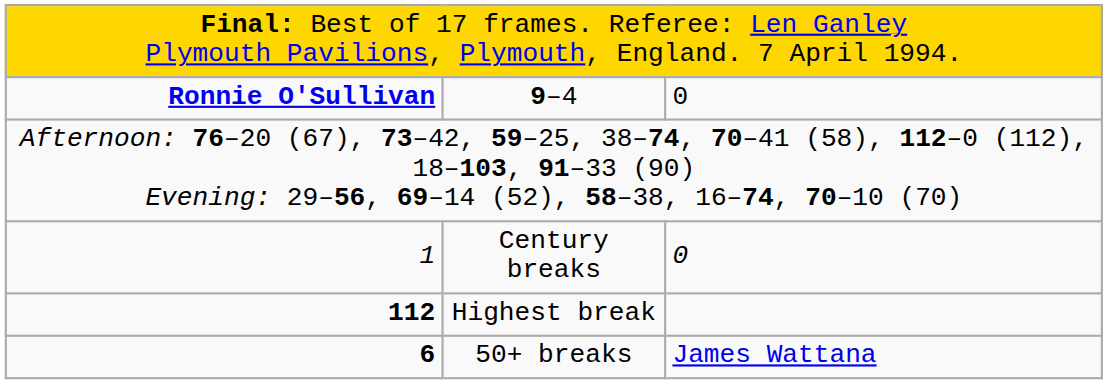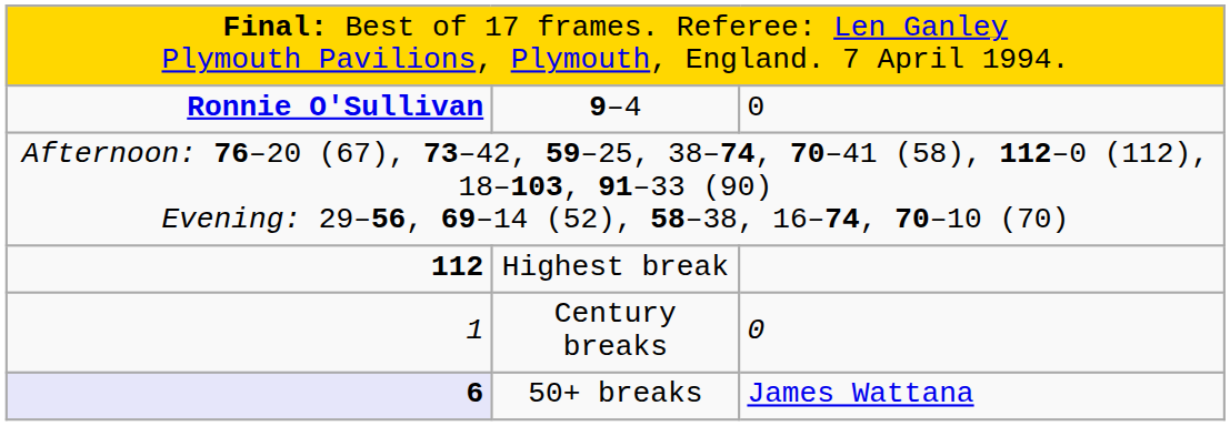rows swapped: Highest break <-> Century breaks
50+ breaks | column 1: no background -> lavender background
